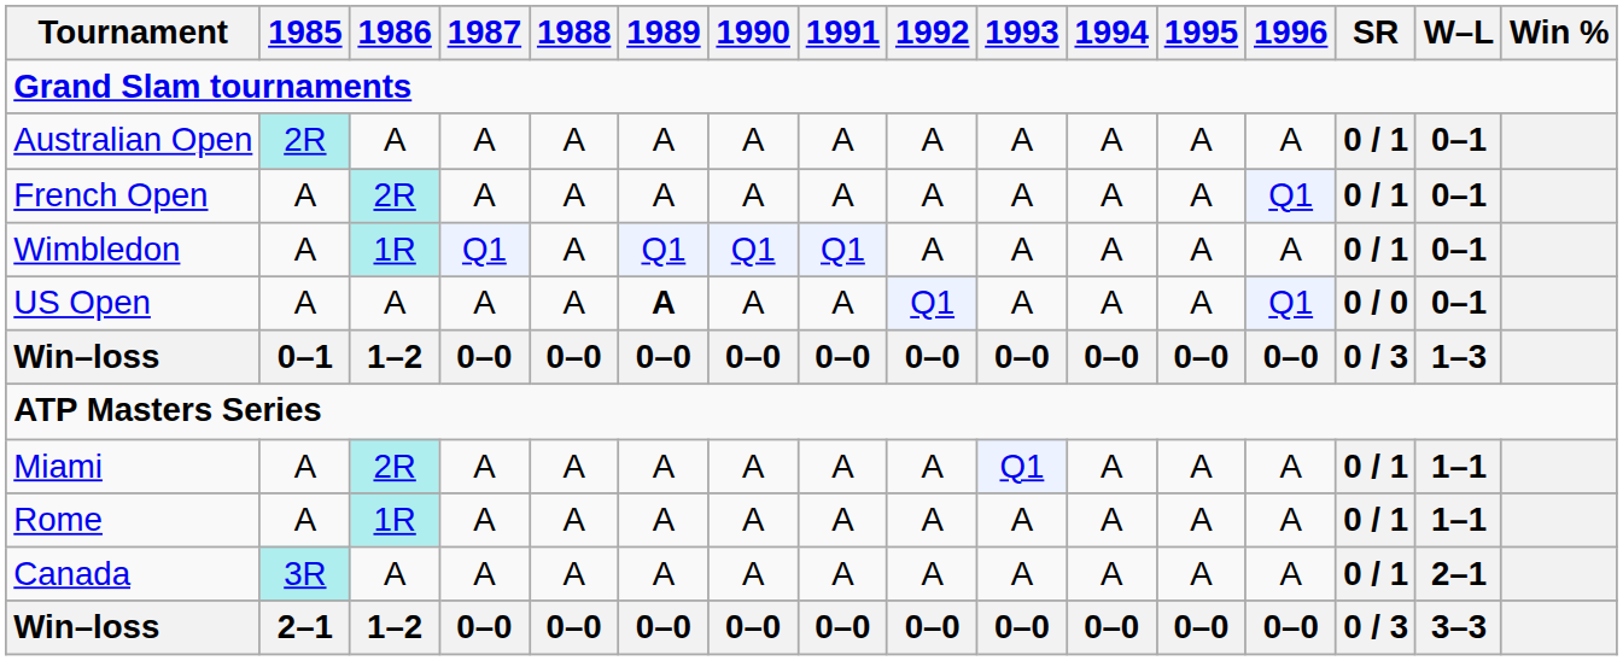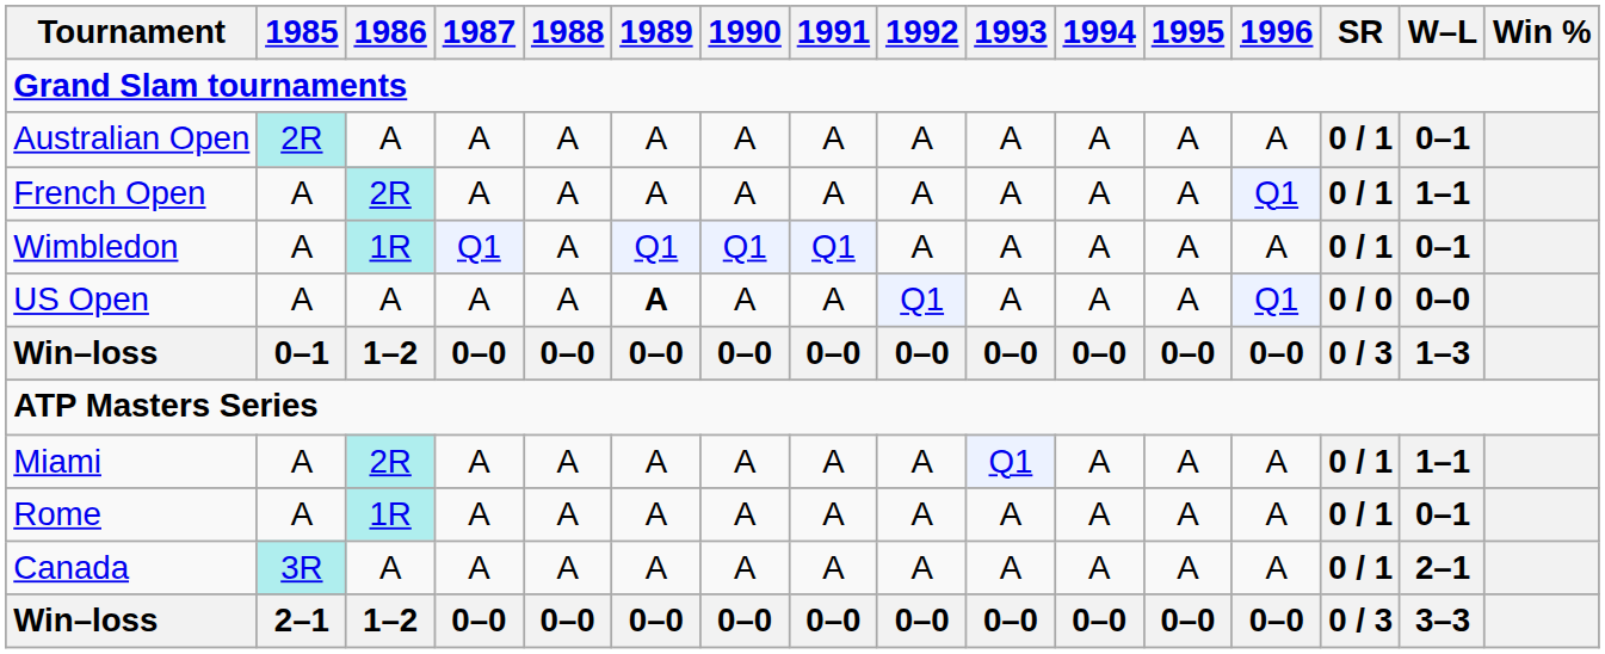French Open | W–L: 0–1 -> 1–1
US Open | W–L: 0–1 -> 0–0
Rome | W–L: 1–1 -> 0–1
